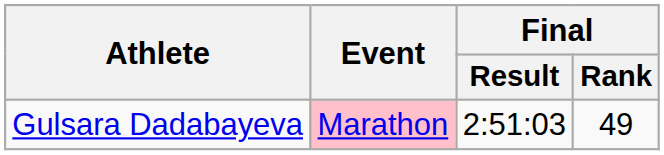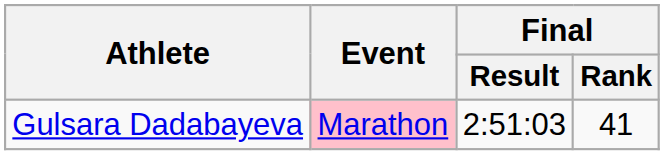Gulsara Dadabayeva | Final / Rank: 49 -> 41
